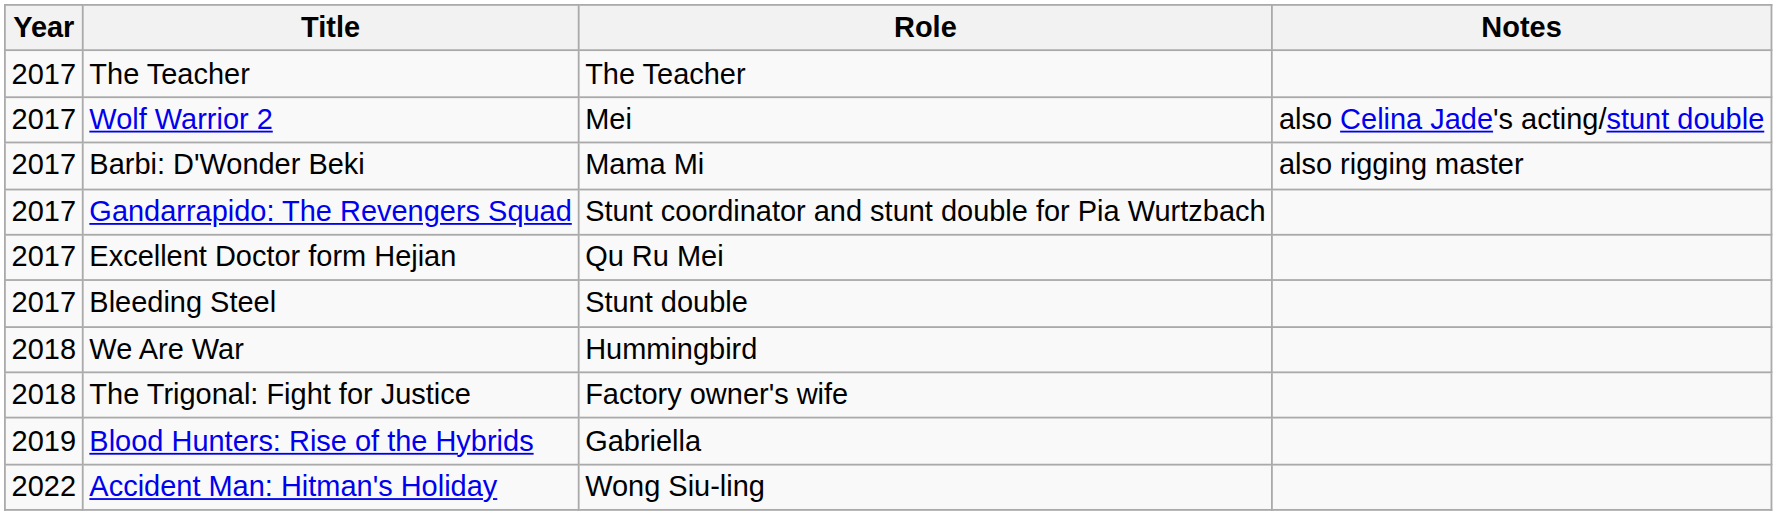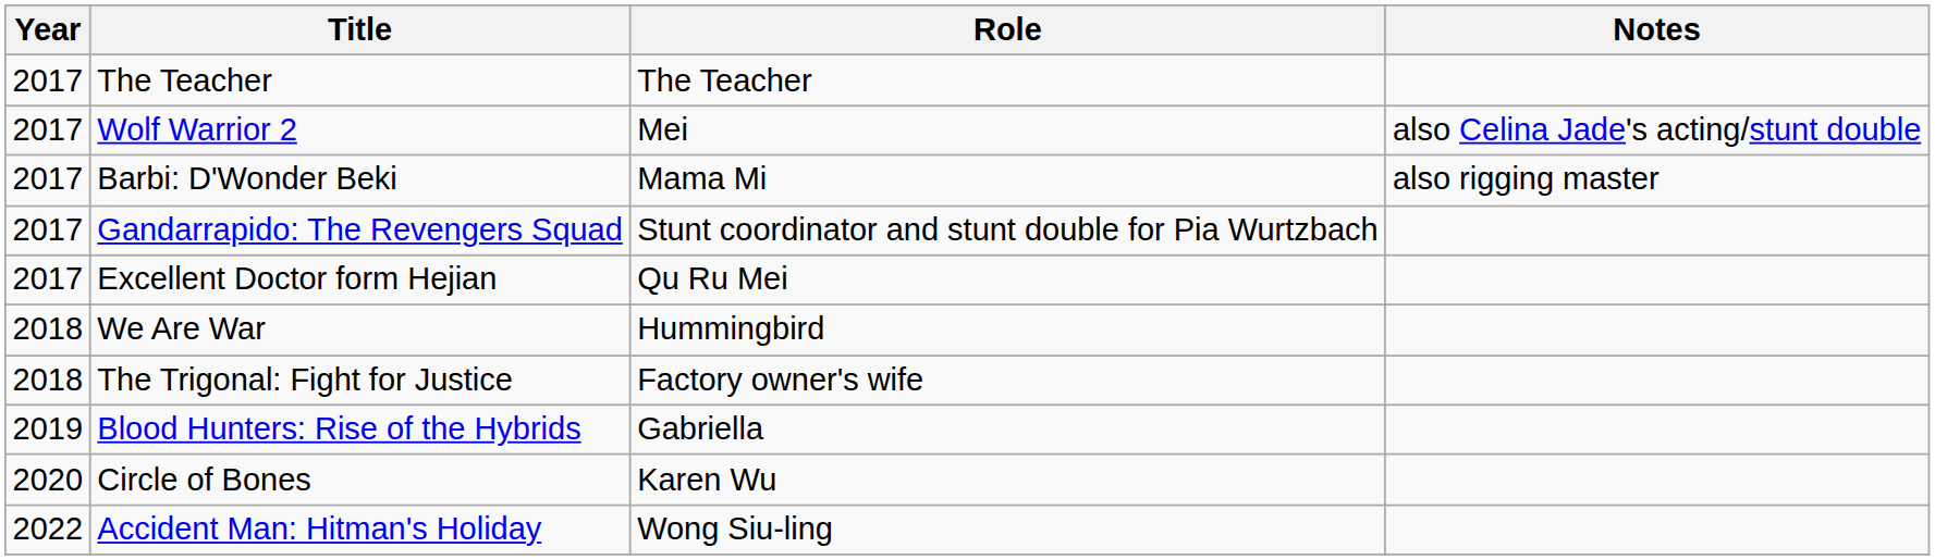- row: 2017 | Bleeding Steel | Stunt double
+ row: 2020 | Circle of Bones | Karen Wu
